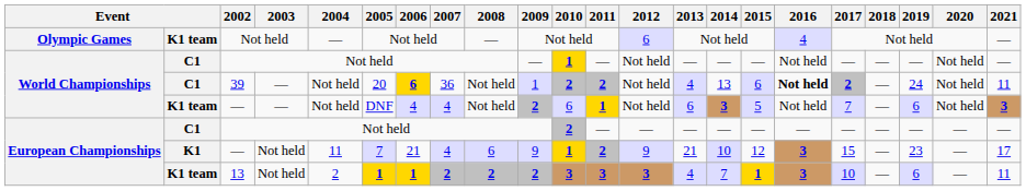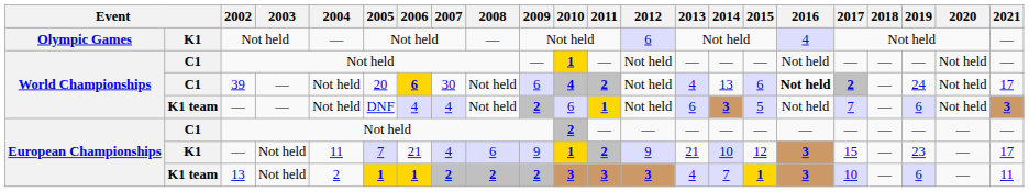Olympic Games / Not held | column 2: K1 team -> K1
39 | 2007: 36 -> 30
39 | 2009: 1 -> 6
39 | 2010: 2 -> 4
39 | 2021: 11 -> 17
